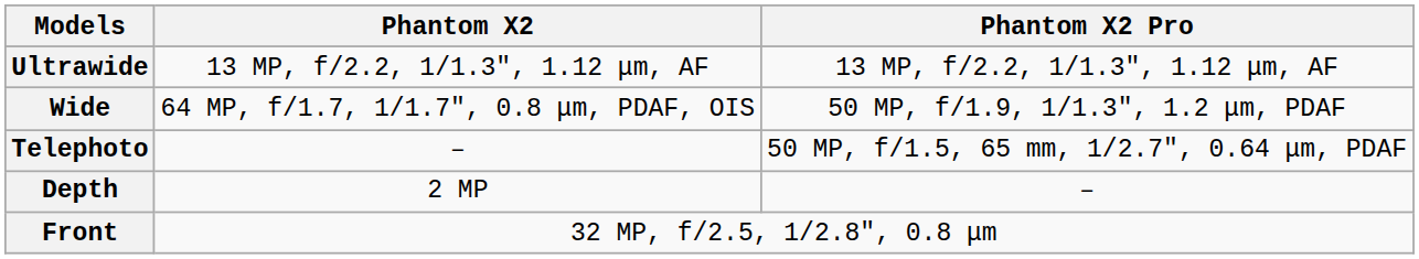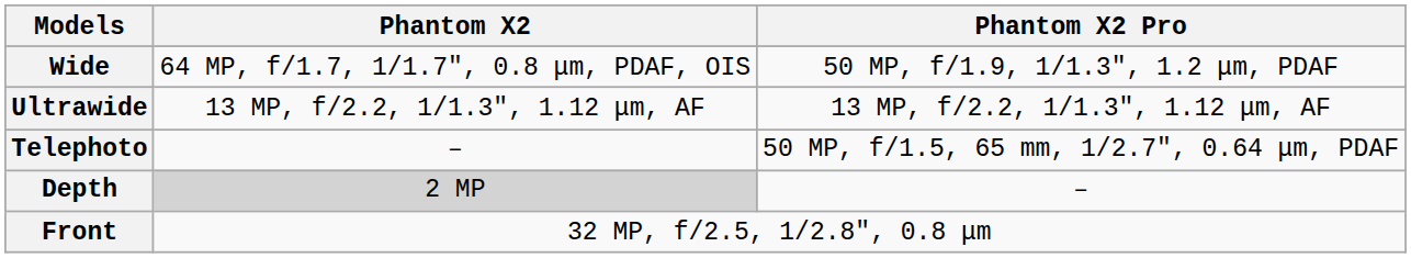rows swapped: Wide <-> Ultrawide
Depth | Phantom X2: no background -> lightgrey background
